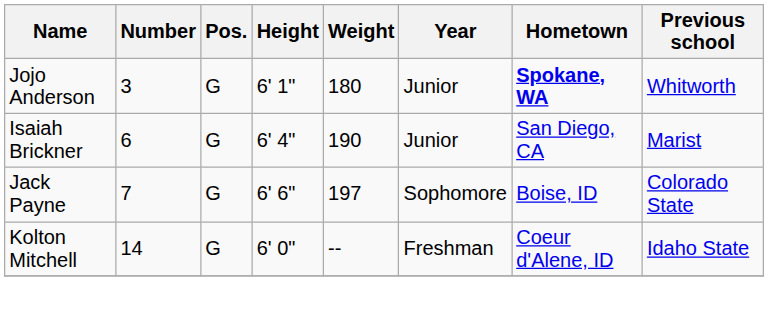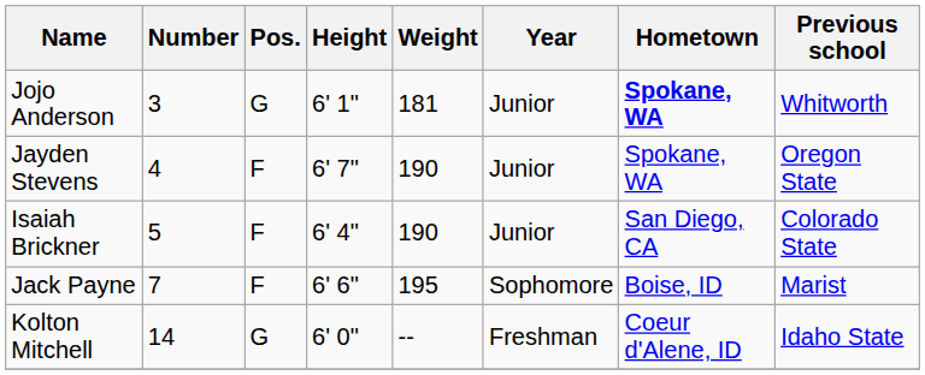Jojo Anderson | Weight: 180 -> 181
+ row: Jayden Stevens | 4 | F | 6' 7" | 190 | Junior | Spokane, WA | Oregon State
Isaiah Brickner | Number: 6 -> 5
Isaiah Brickner | Pos.: G -> F
Isaiah Brickner | Previous school: Marist -> Colorado State
Jack Payne | Pos.: G -> F
Jack Payne | Weight: 197 -> 195
Jack Payne | Previous school: Colorado State -> Marist
